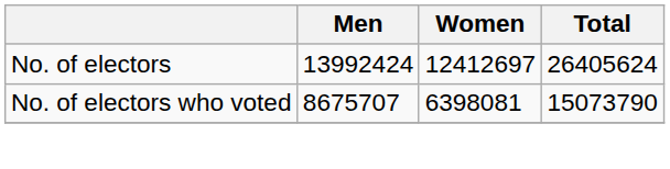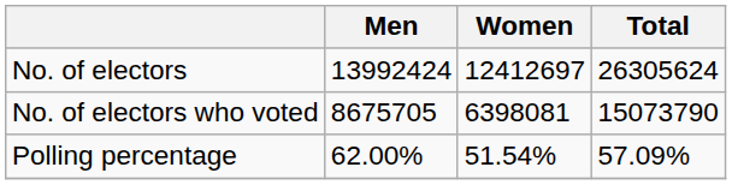No. of electors | Total: 26405624 -> 26305624
No. of electors who voted | Men: 8675707 -> 8675705
+ row: Polling percentage | 62.00% | 51.54% | 57.09%
